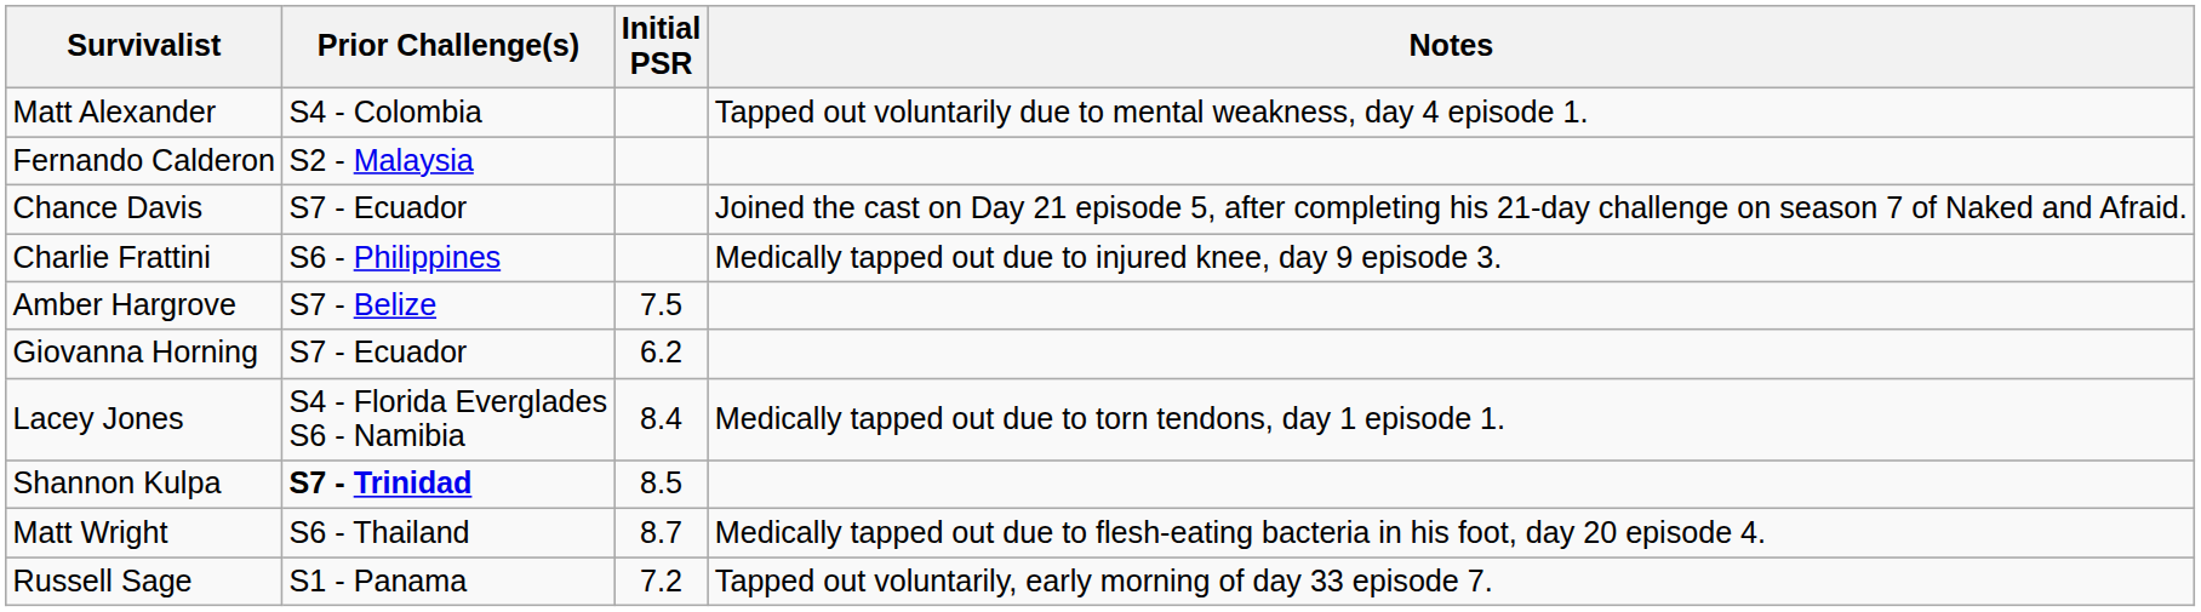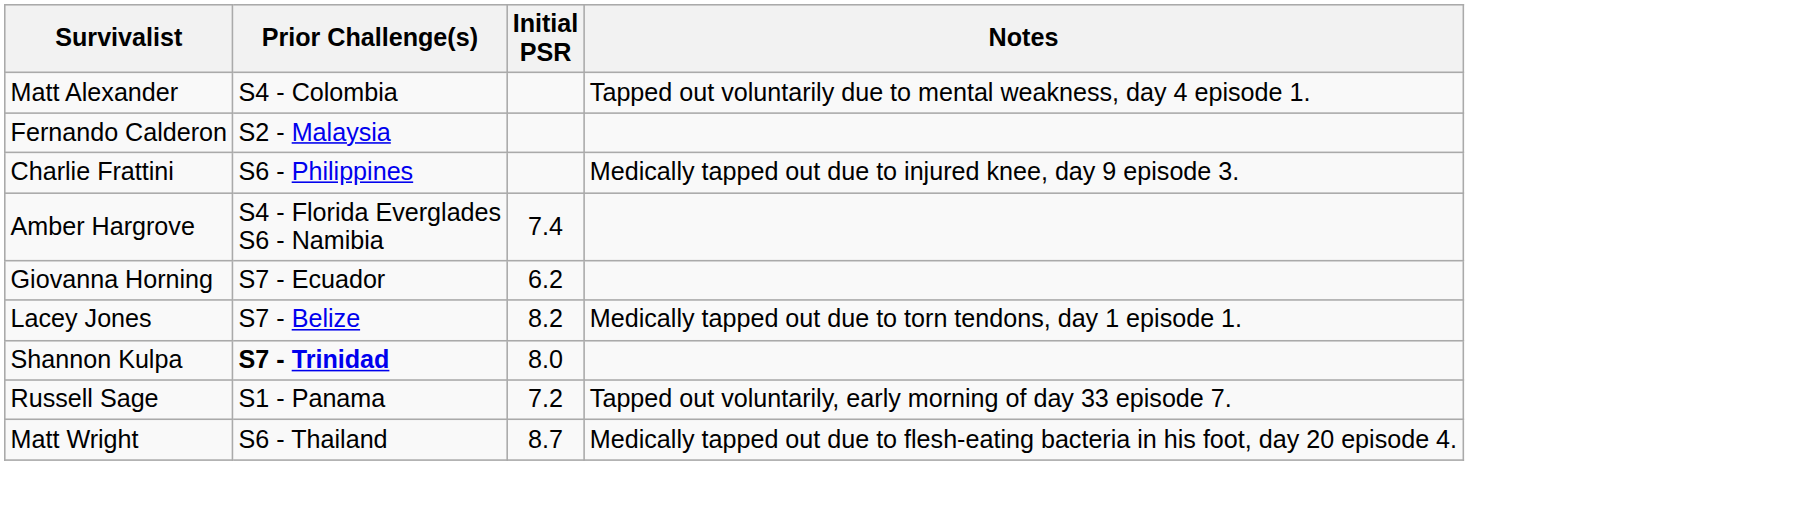- row: Chance Davis | S7 - Ecuador | Joined the cast on Day 21 episode 5, after completing his 21-day challenge on season 7 of Naked and Afraid.
Amber Hargrove | Prior Challenge(s): S7 - Belize -> S4 - Florida Everglades S6 - Namibia
Amber Hargrove | Initial PSR: 7.5 -> 7.4
Lacey Jones | Prior Challenge(s): S4 - Florida Everglades S6 - Namibia -> S7 - Belize
Lacey Jones | Initial PSR: 8.4 -> 8.2
Shannon Kulpa | Initial PSR: 8.5 -> 8.0
rows swapped: Russell Sage <-> Matt Wright
